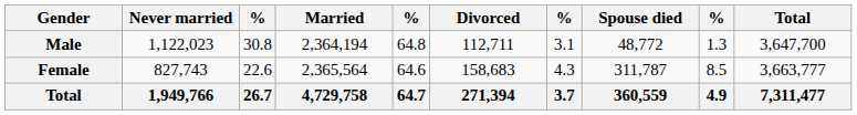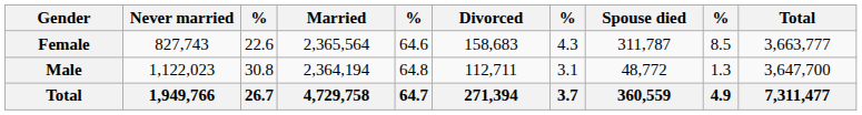rows swapped: Male <-> Female
